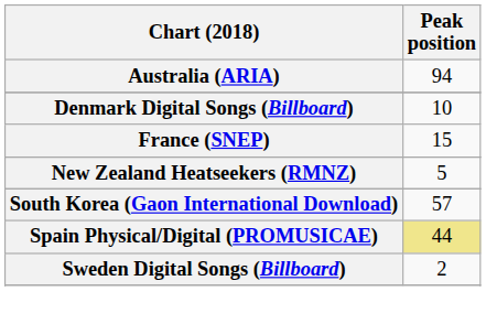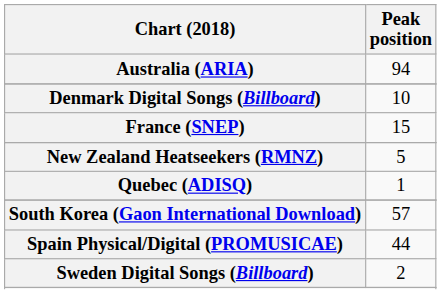+ row: Quebec (ADISQ) | 1
Spain Physical/Digital (PROMUSICAE) | Peak position: khaki background -> no background
